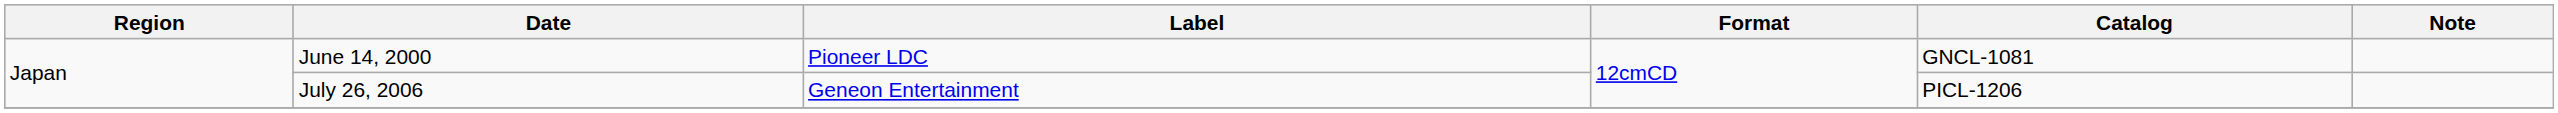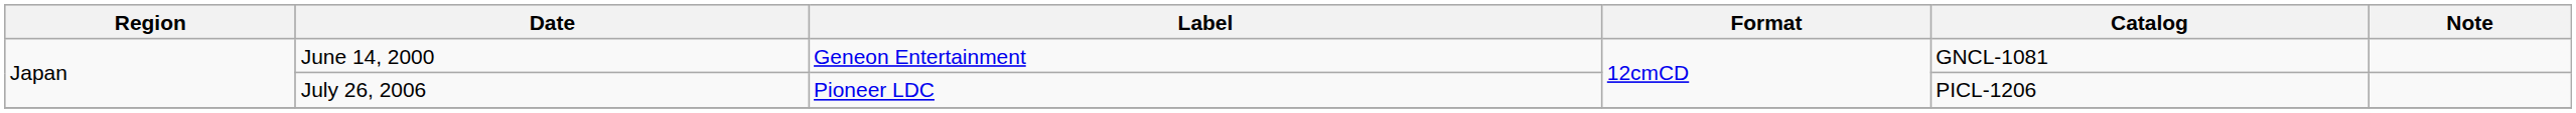June 14, 2000 | Label: Pioneer LDC -> Geneon Entertainment
July 26, 2006 | Label: Geneon Entertainment -> Pioneer LDC
